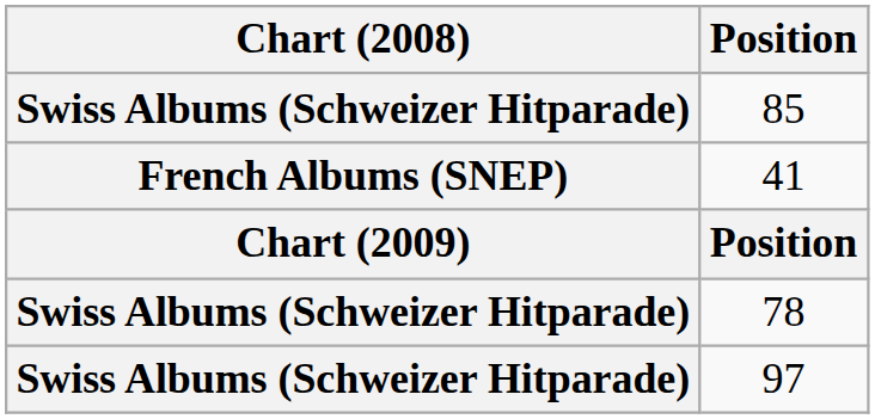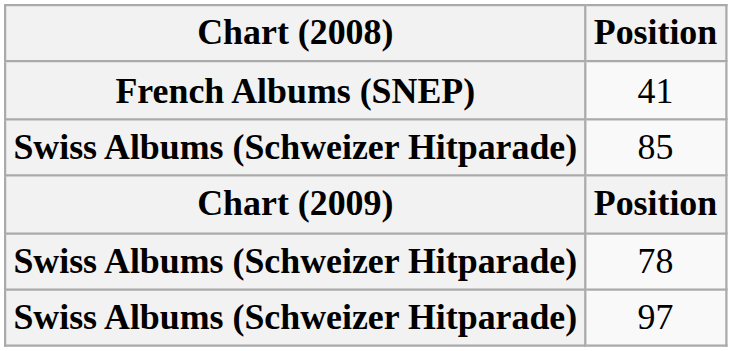rows swapped: 41 <-> 85
